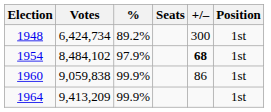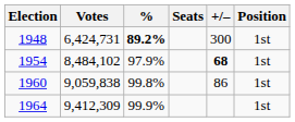1948 | Votes: 6,424,734 -> 6,424,731
1948 | %: normal -> bold
1960 | %: 99.9% -> 99.8%
1964 | Votes: 9,413,209 -> 9,412,309
